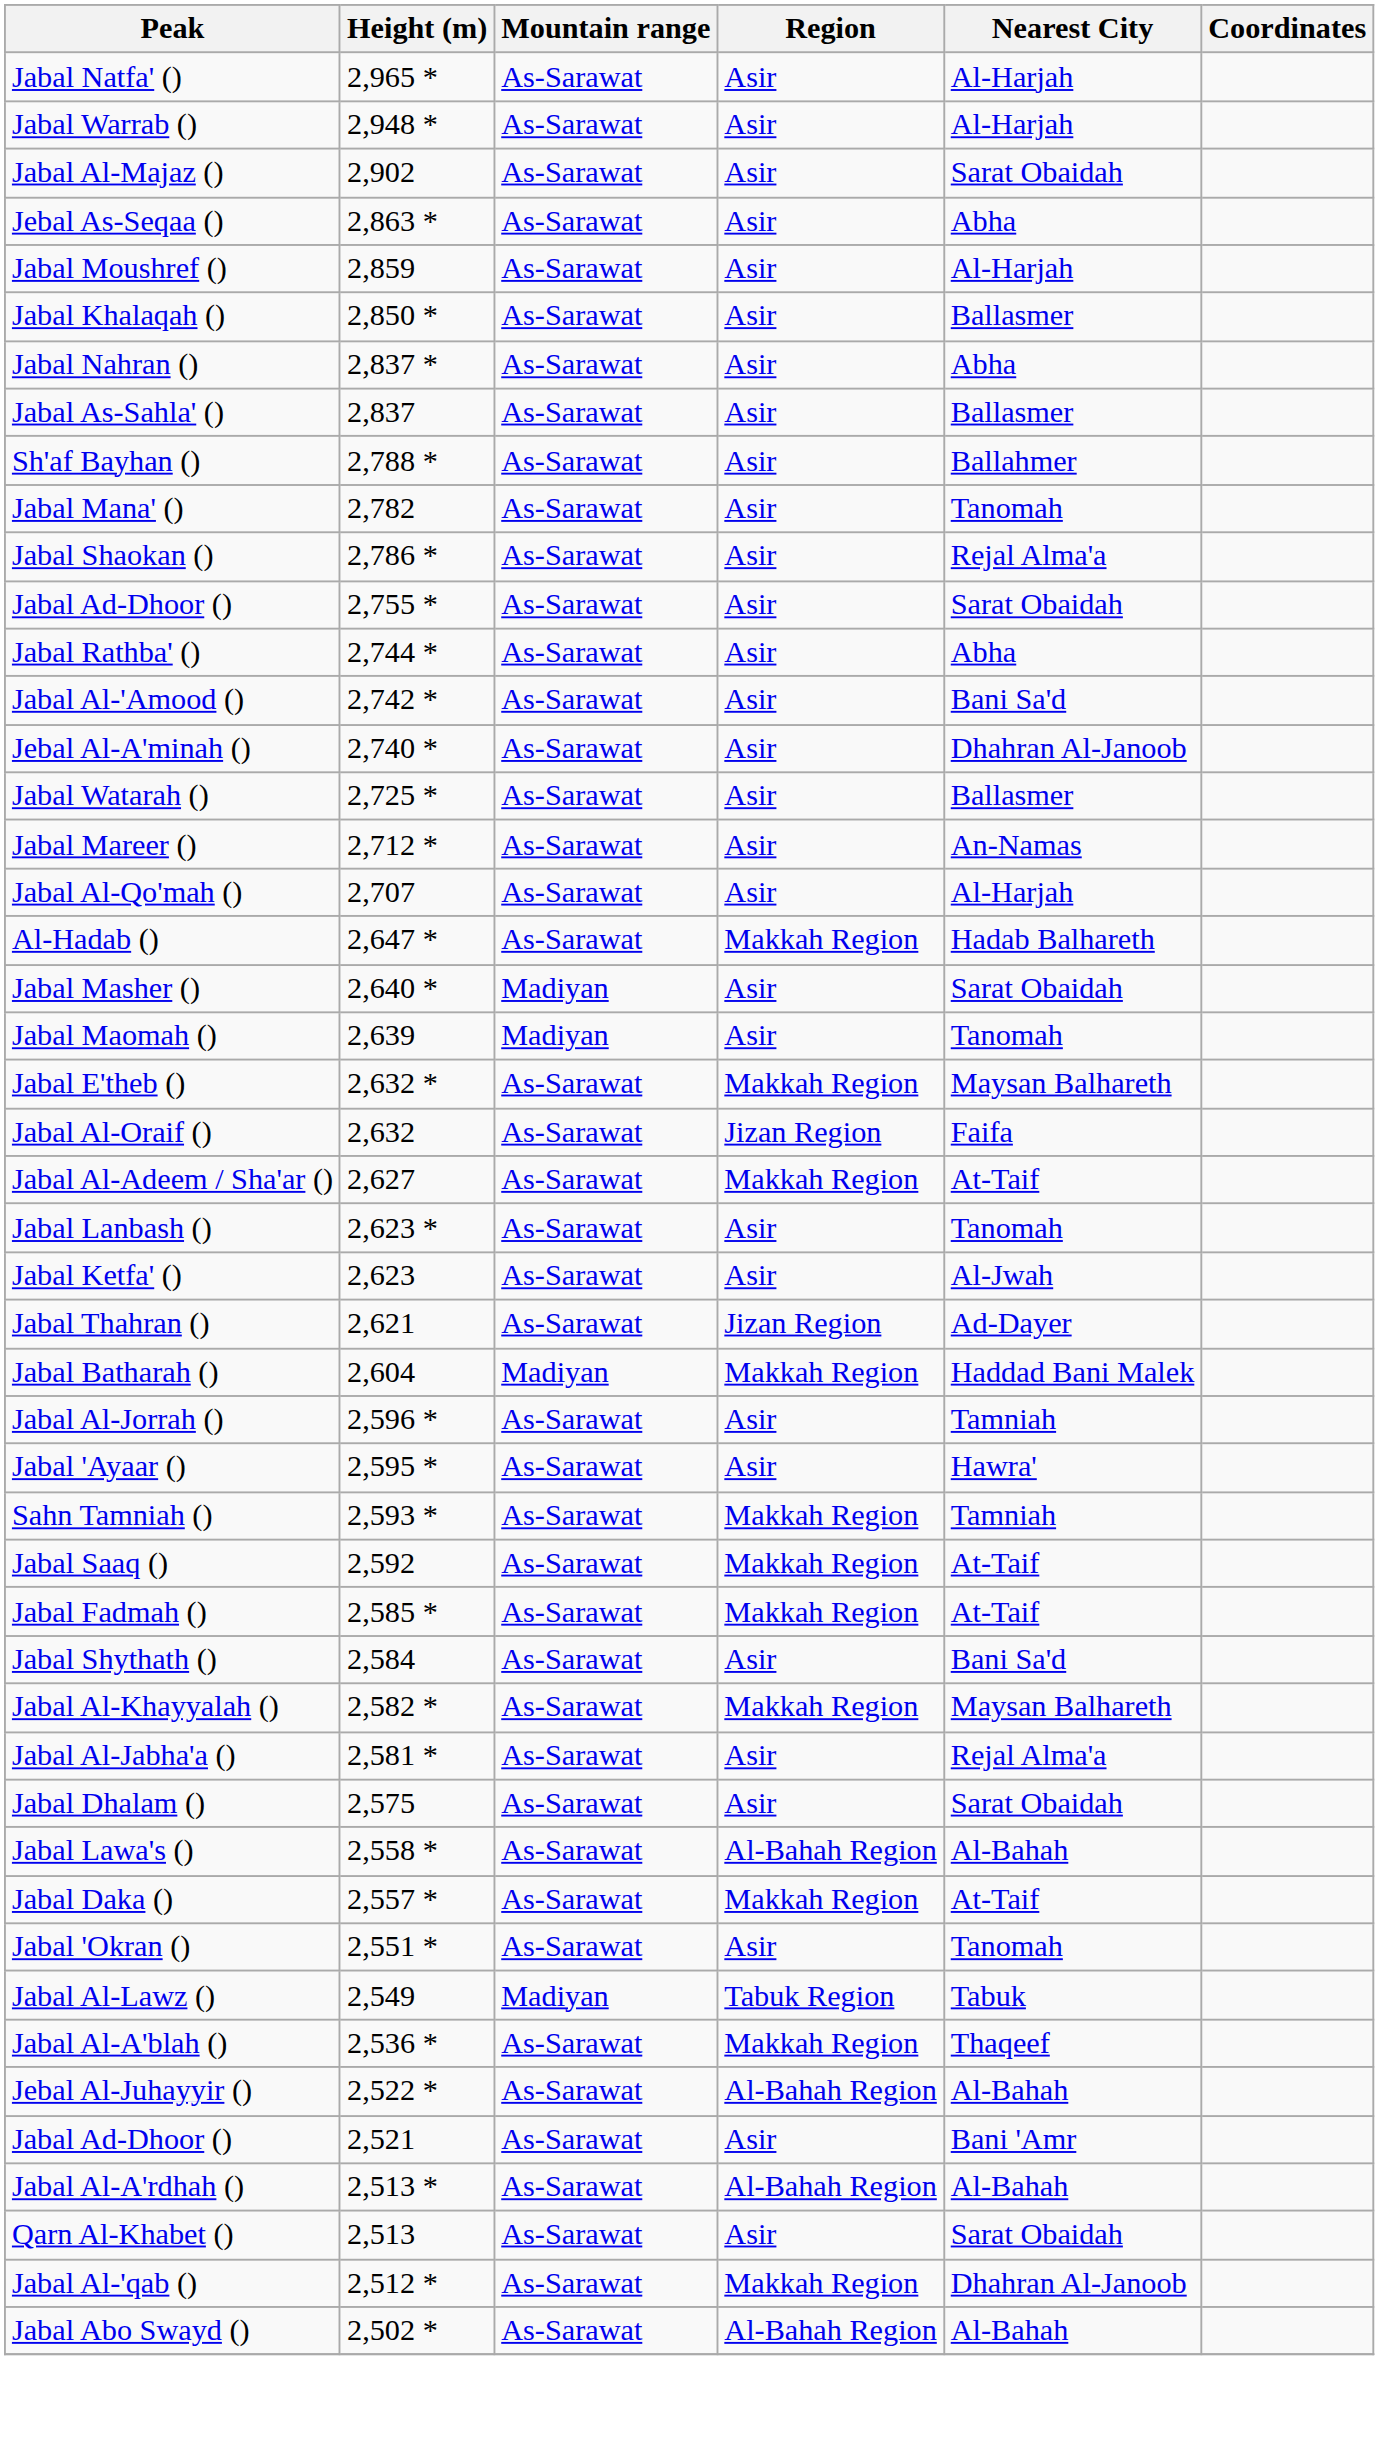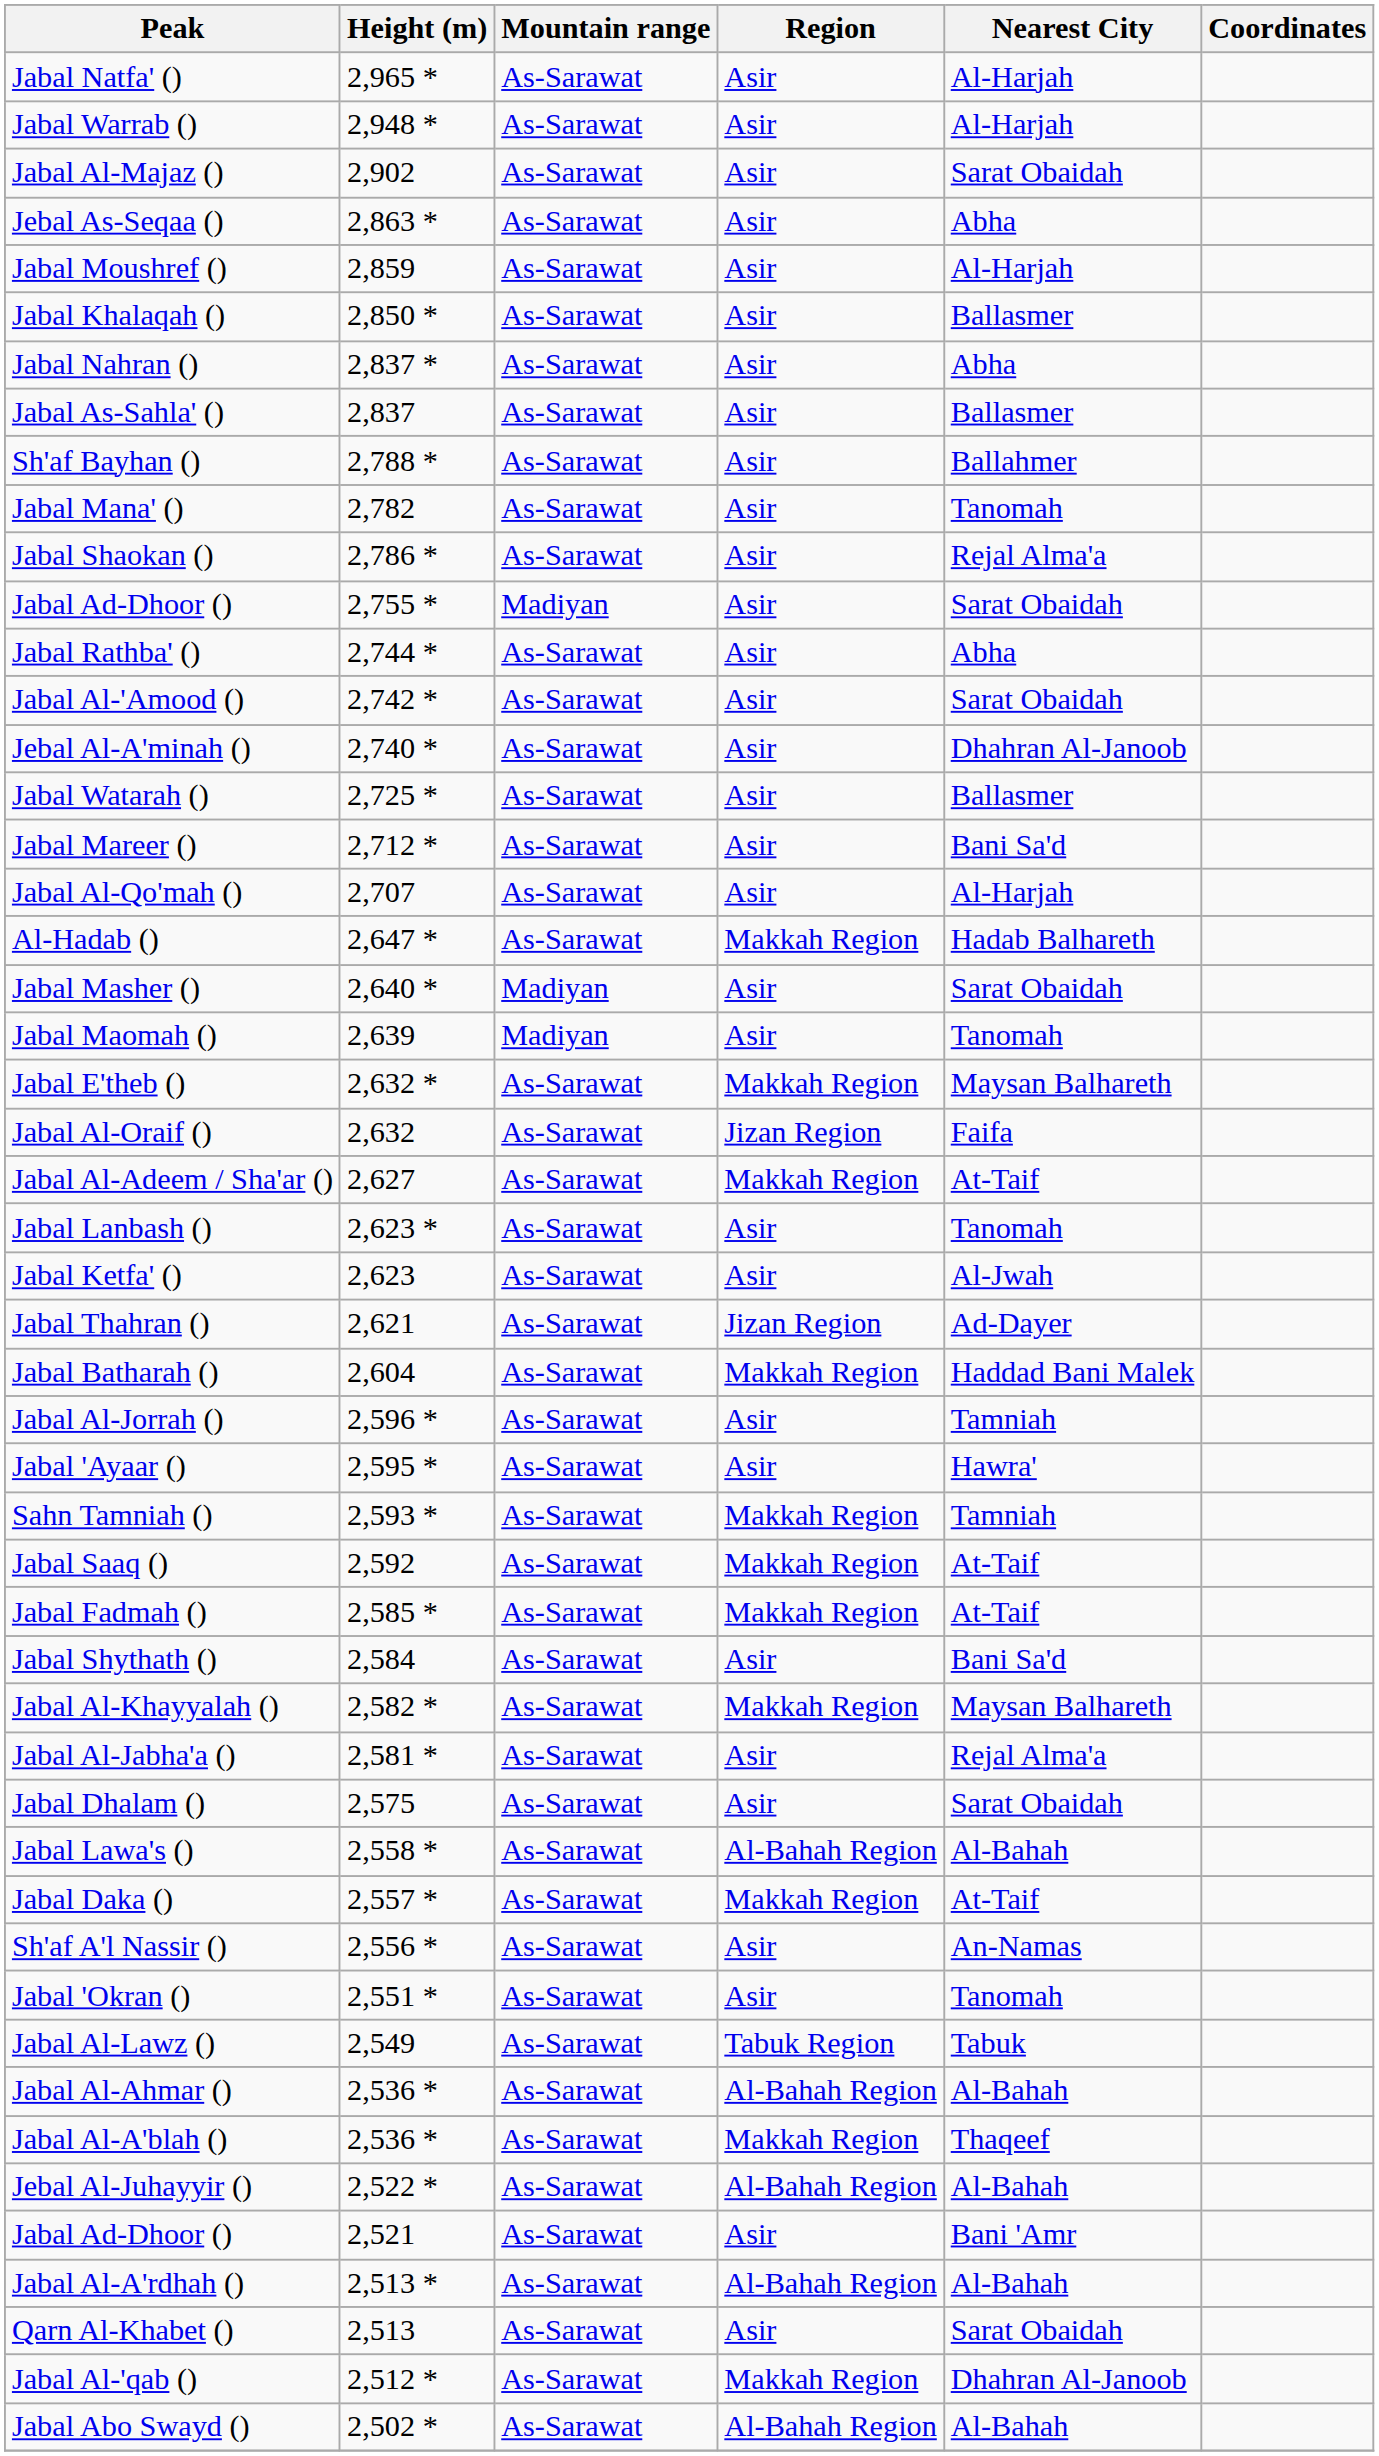Jabal Ad-Dhoor () / 2,755 * | Mountain range: As-Sarawat -> Madiyan
Jabal Al-'Amood () | Nearest City: Bani Sa'd -> Sarat Obaidah
Jabal Mareer () | Nearest City: An-Namas -> Bani Sa'd
Jabal Batharah () | Mountain range: Madiyan -> As-Sarawat
+ row: Sh'af A'l Nassir () | 2,556 * | As-Sarawat | Asir | An-Namas
Jabal Al-Lawz () | Mountain range: Madiyan -> As-Sarawat
+ row: Jabal Al-Ahmar () | 2,536 * | As-Sarawat | Al-Bahah Region | Al-Bahah
